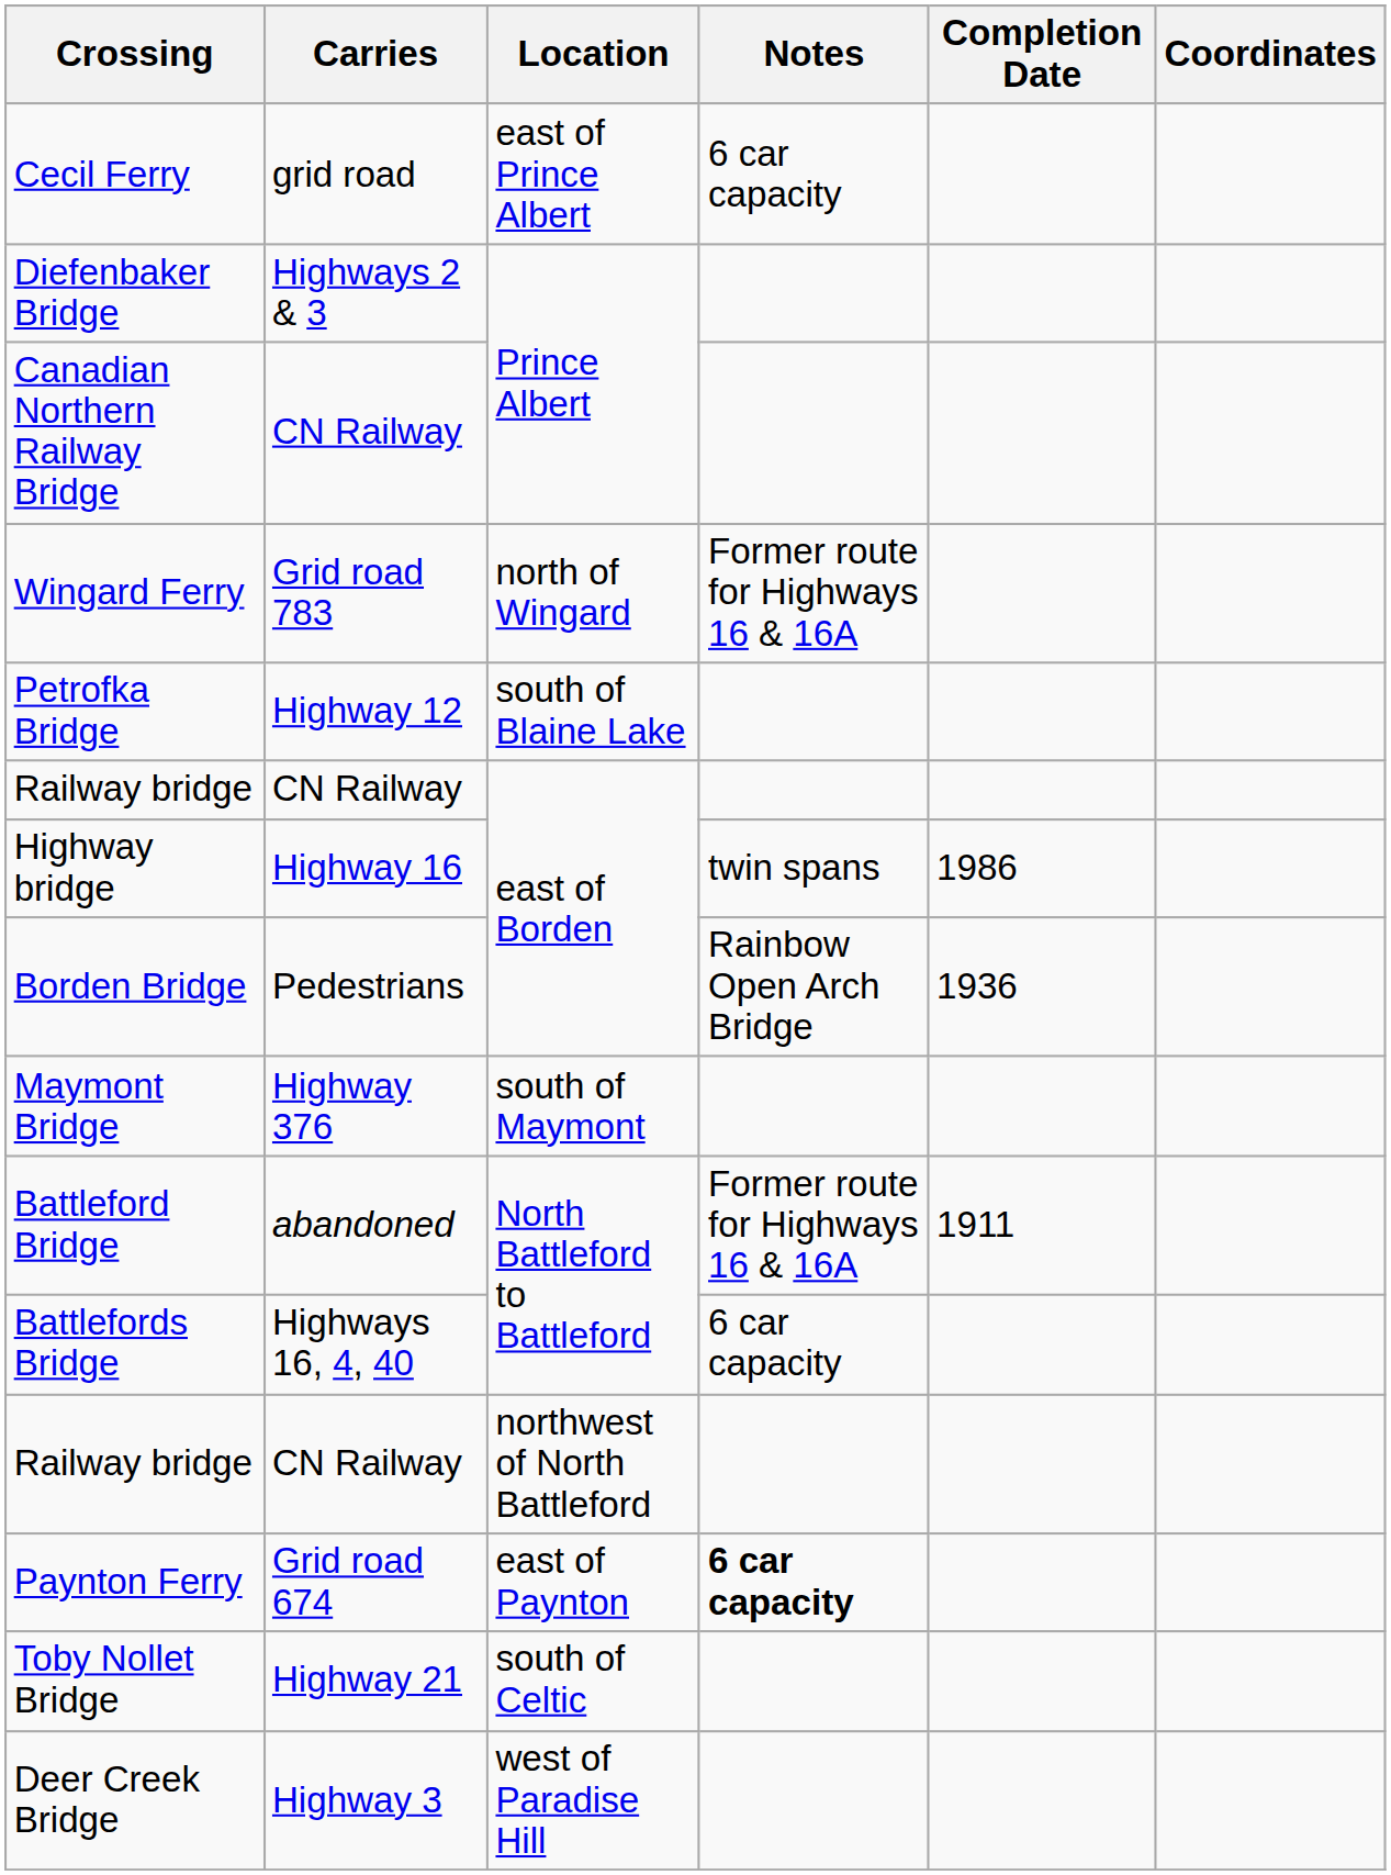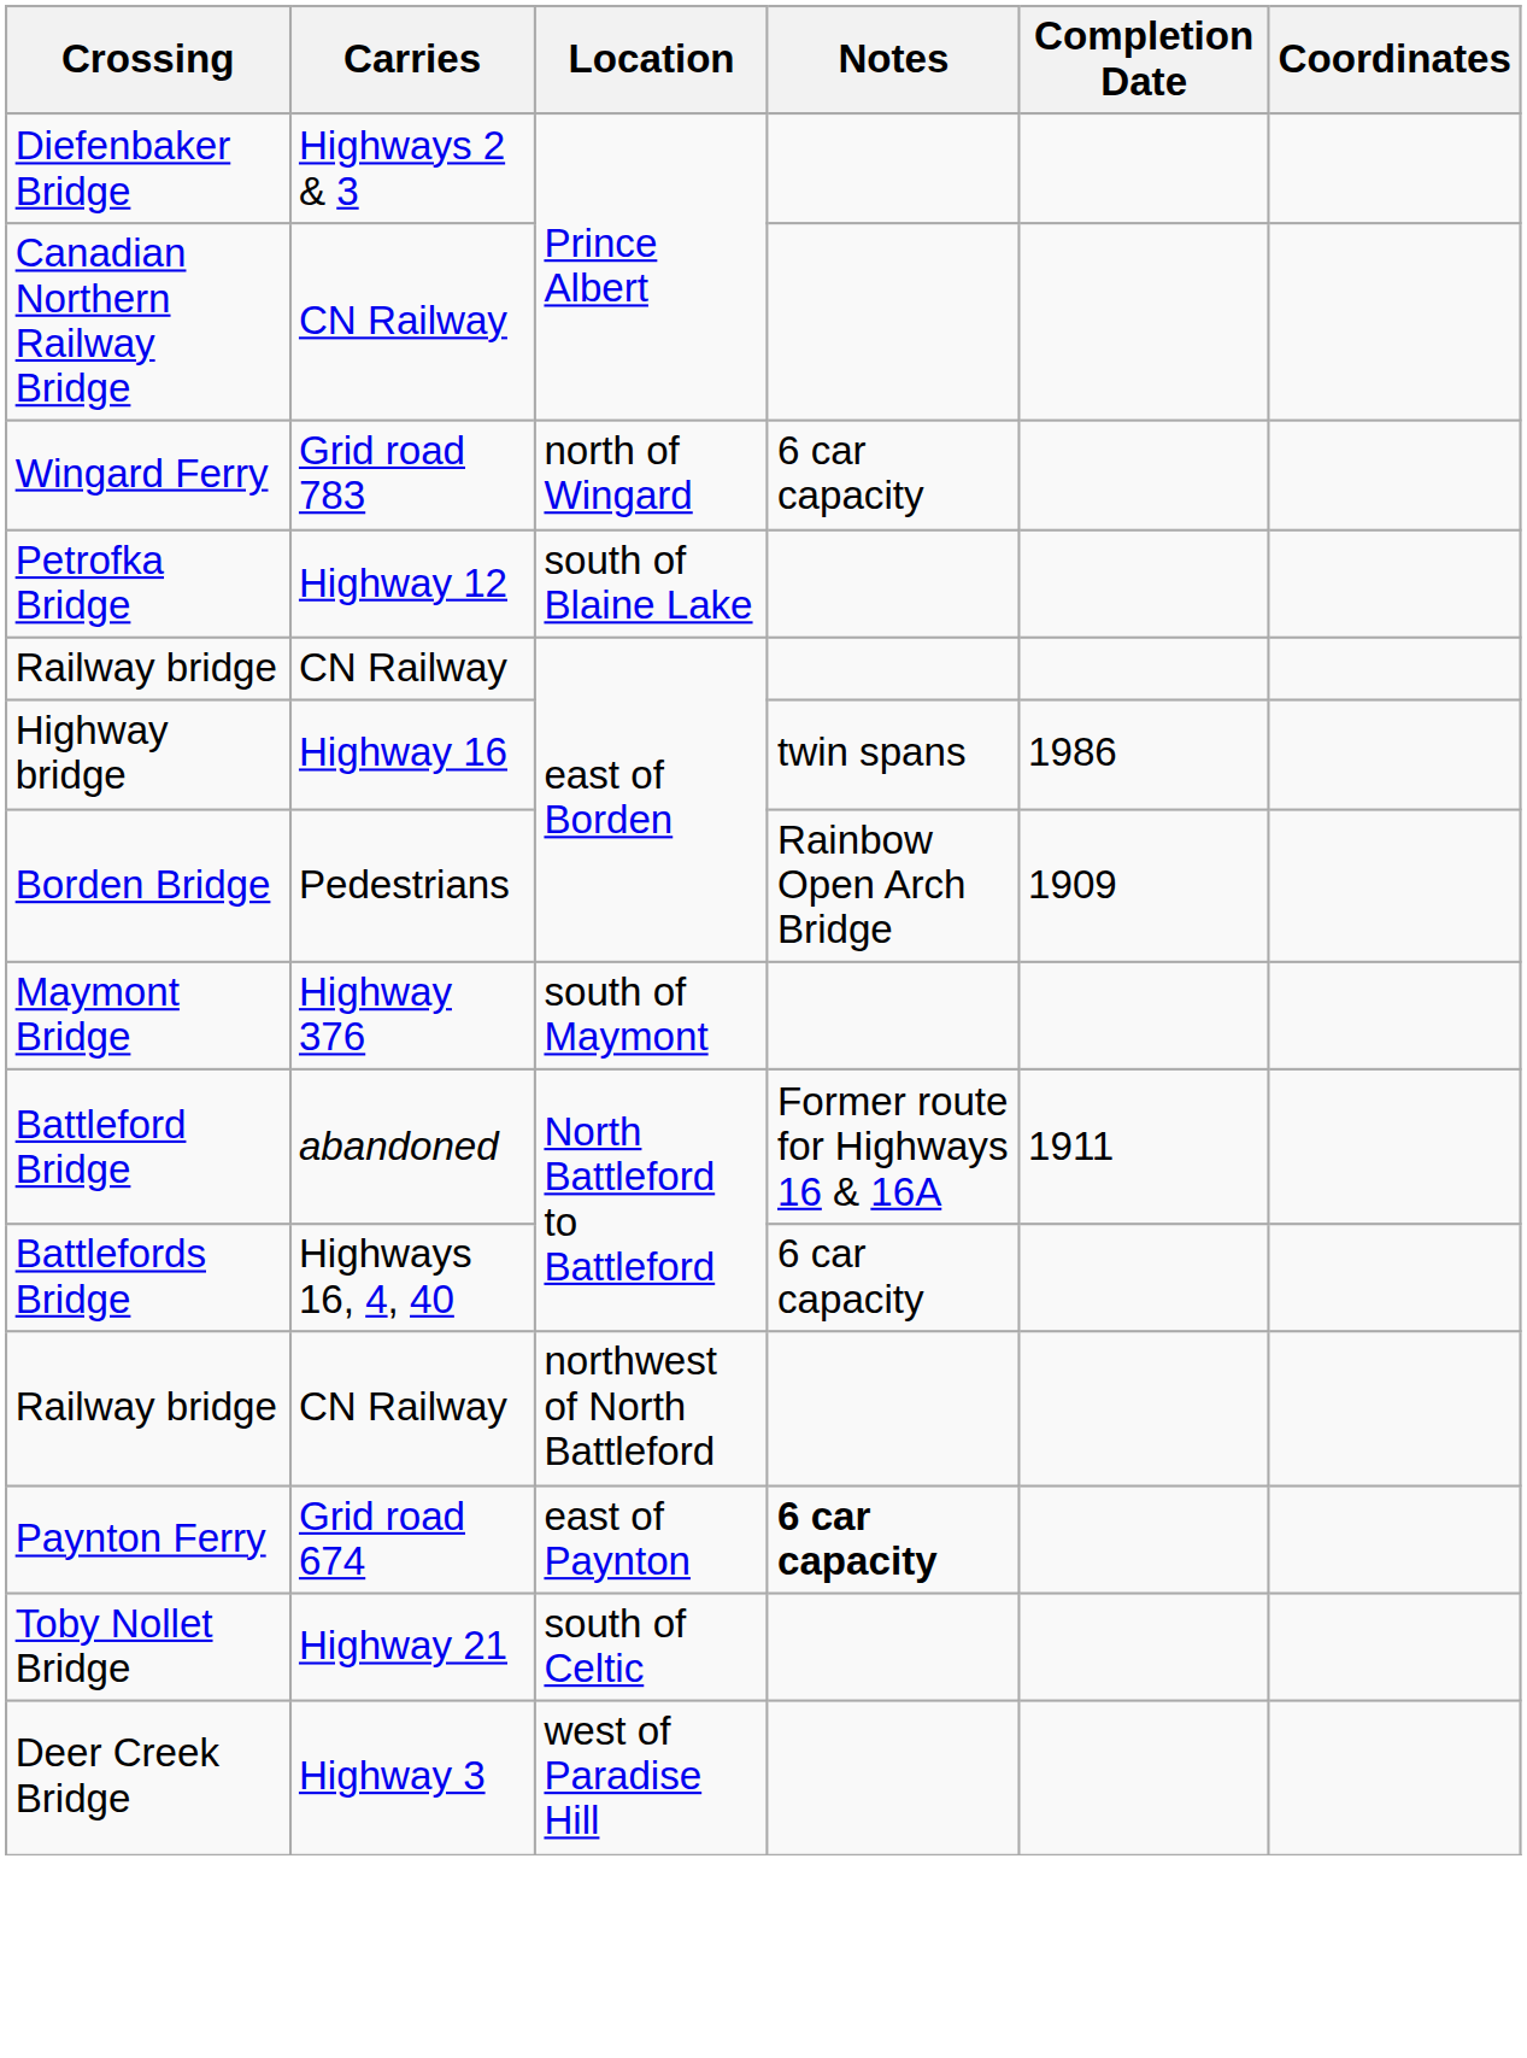- row: Cecil Ferry | grid road | east of Prince Albert | 6 car capacity
Wingard Ferry | Notes: Former route for Highways 16 & 16A -> 6 car capacity
Borden Bridge | Completion Date: 1936 -> 1909
